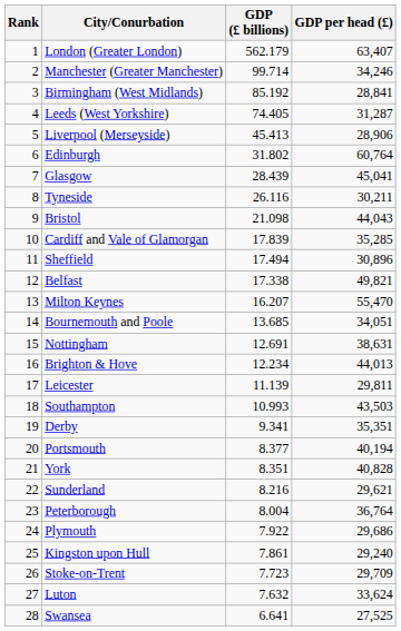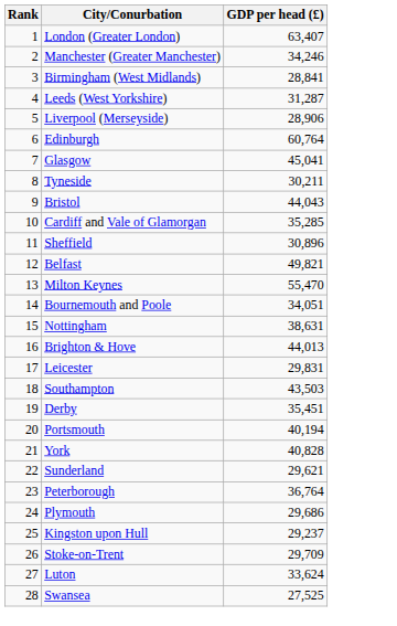- column: GDP (£ billions) | 562.179 | 99.714 | 85.192 | 74.405 | 45.413 | 31.802 | 28.439 | 26.116 | 21.098 | 17.839 | 17.494 | 17.338 | 16.207 | 13.685 | 12.691 | 12.234 | 11.139 | 10.993 | 9.341 | 8.377 | 8.351 | 8.216 | 8.004 | 7.922 | 7.861 | 7.723 | 7.632 | 6.641
Leicester | GDP per head (£): 29,811 -> 29,831
Derby | GDP per head (£): 35,351 -> 35,451
Kingston upon Hull | GDP per head (£): 29,240 -> 29,237
